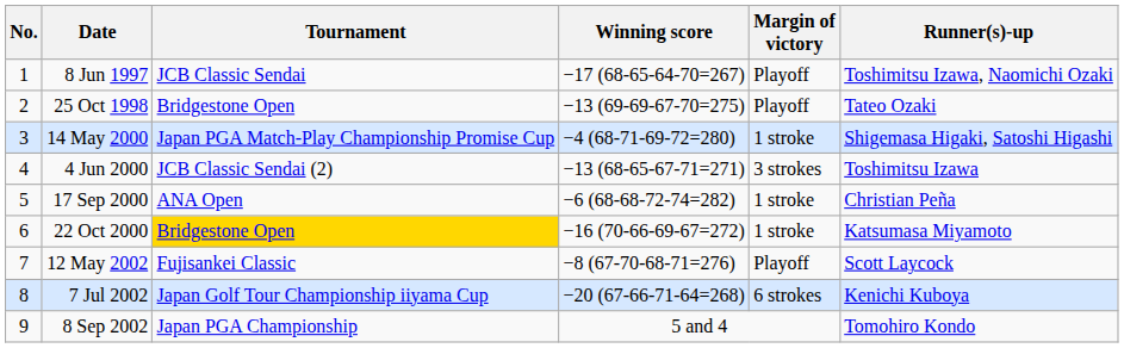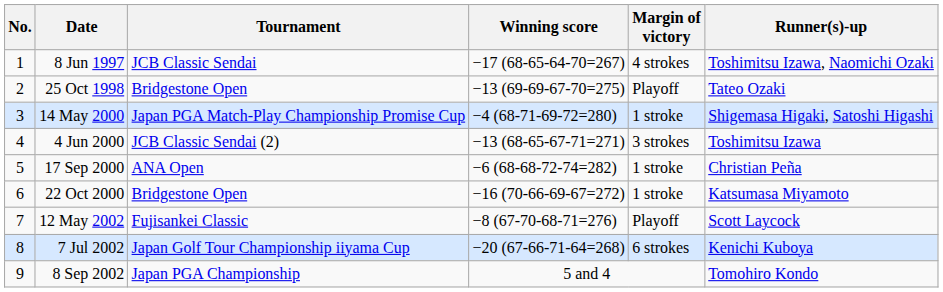8 Jun 1997 | Margin of victory: Playoff -> 4 strokes
22 Oct 2000 | Tournament: gold background -> no background
